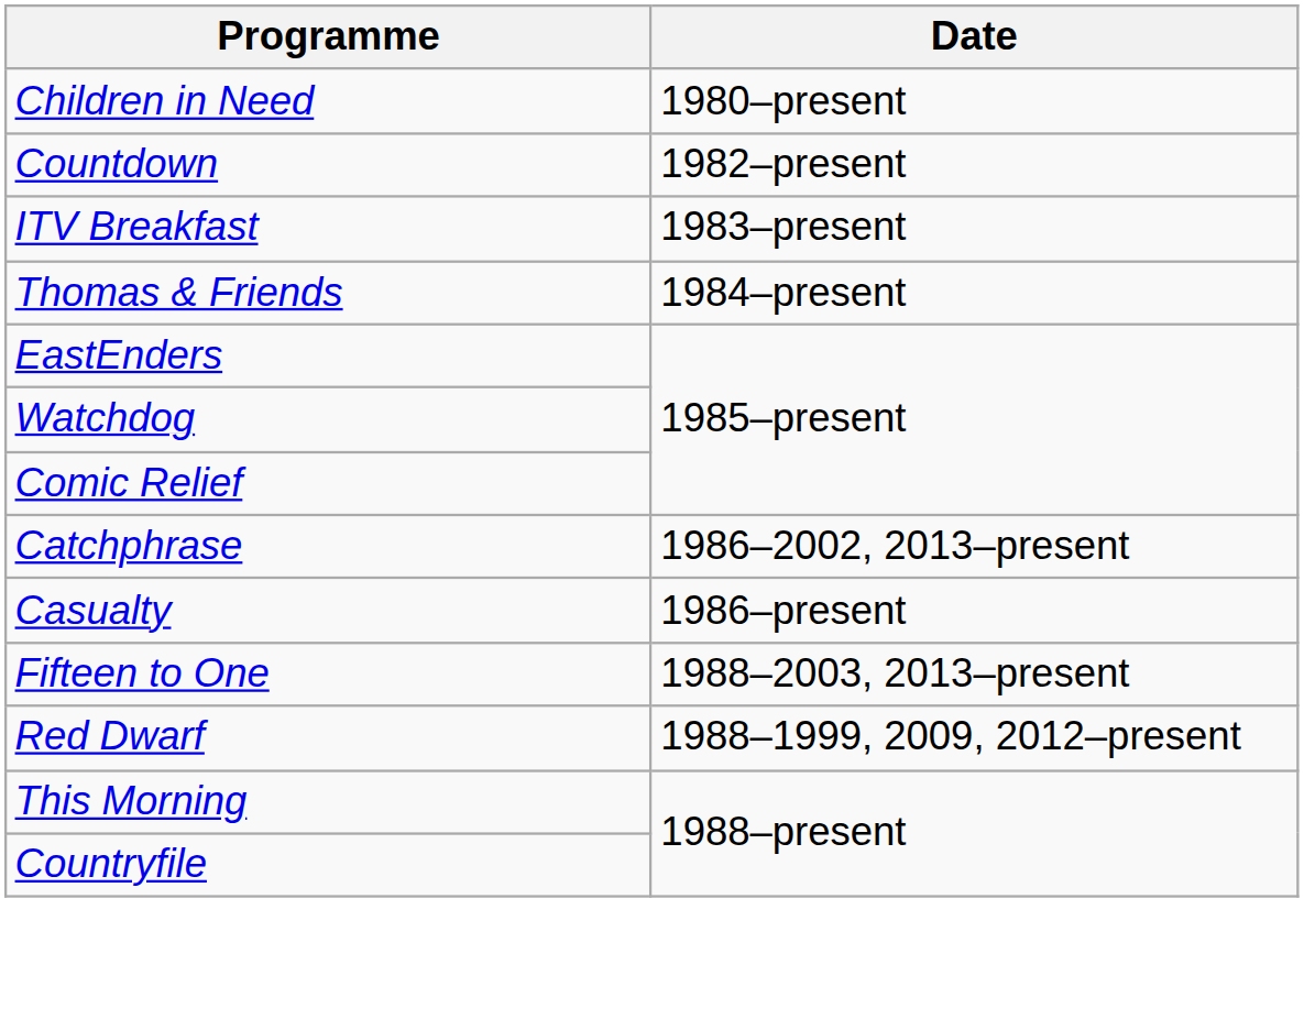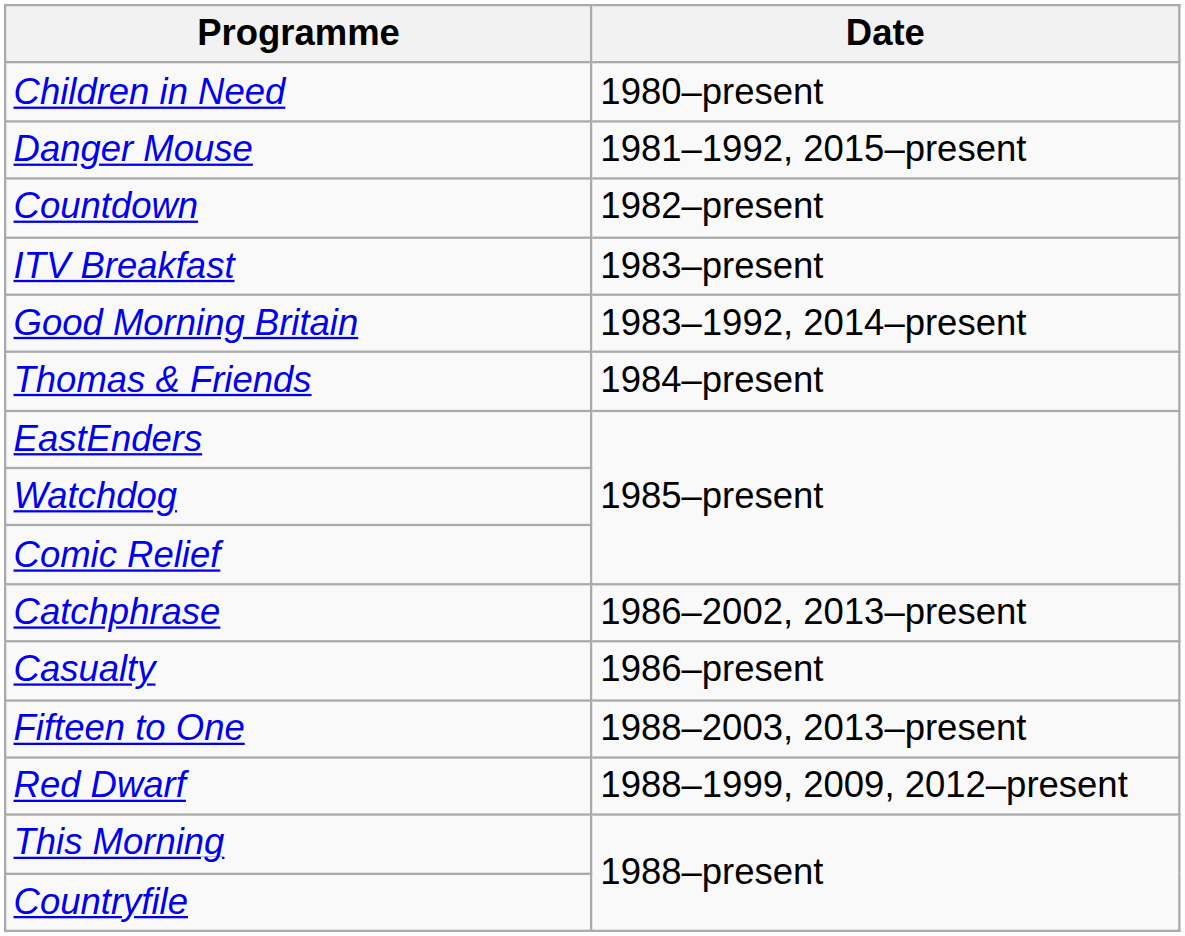+ row: Danger Mouse | 1981–1992, 2015–present
+ row: Good Morning Britain | 1983–1992, 2014–present
